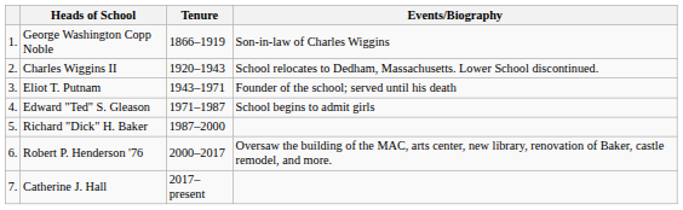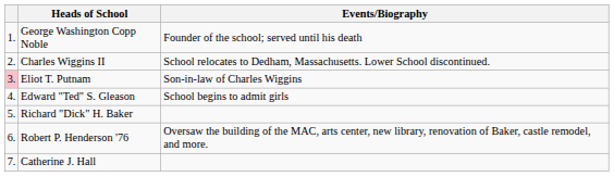- column: Tenure | 1866–1919 | 1920–1943 | 1943–1971 | 1971–1987 | 1987–2000 | 2000–2017 | 2017–present
George Washington Copp Noble | Events/Biography: Son-in-law of Charles Wiggins -> Founder of the school; served until his death
Eliot T. Putnam | column 1: no background -> pink background
Eliot T. Putnam | Events/Biography: Founder of the school; served until his death -> Son-in-law of Charles Wiggins
